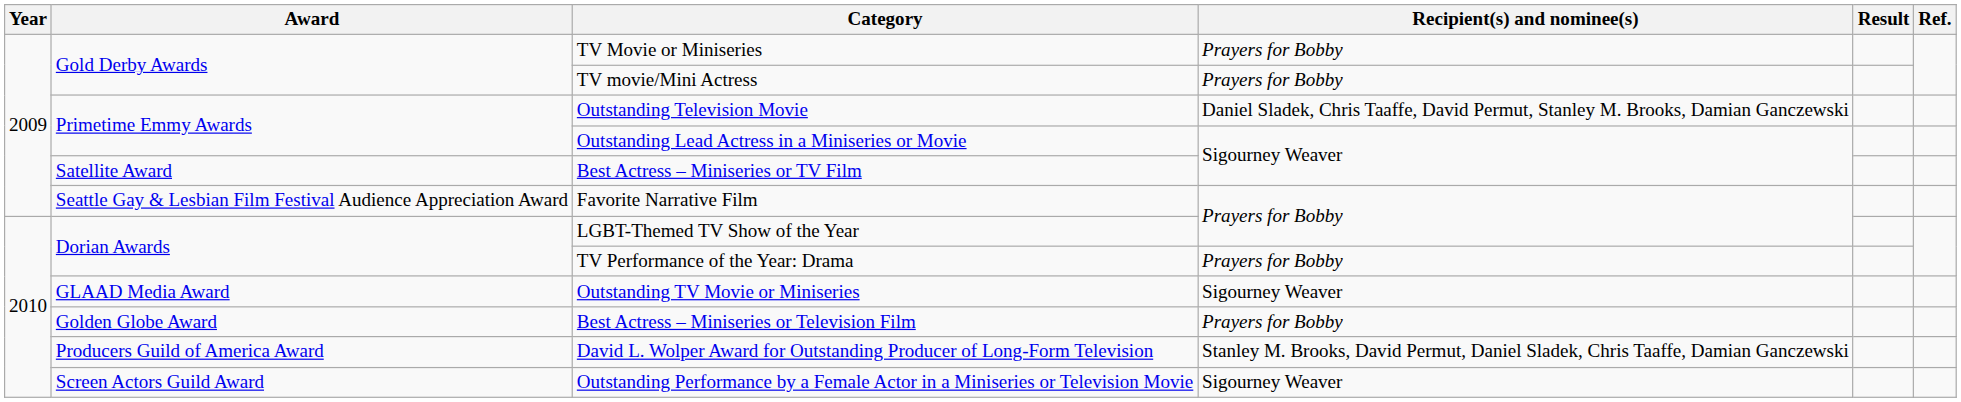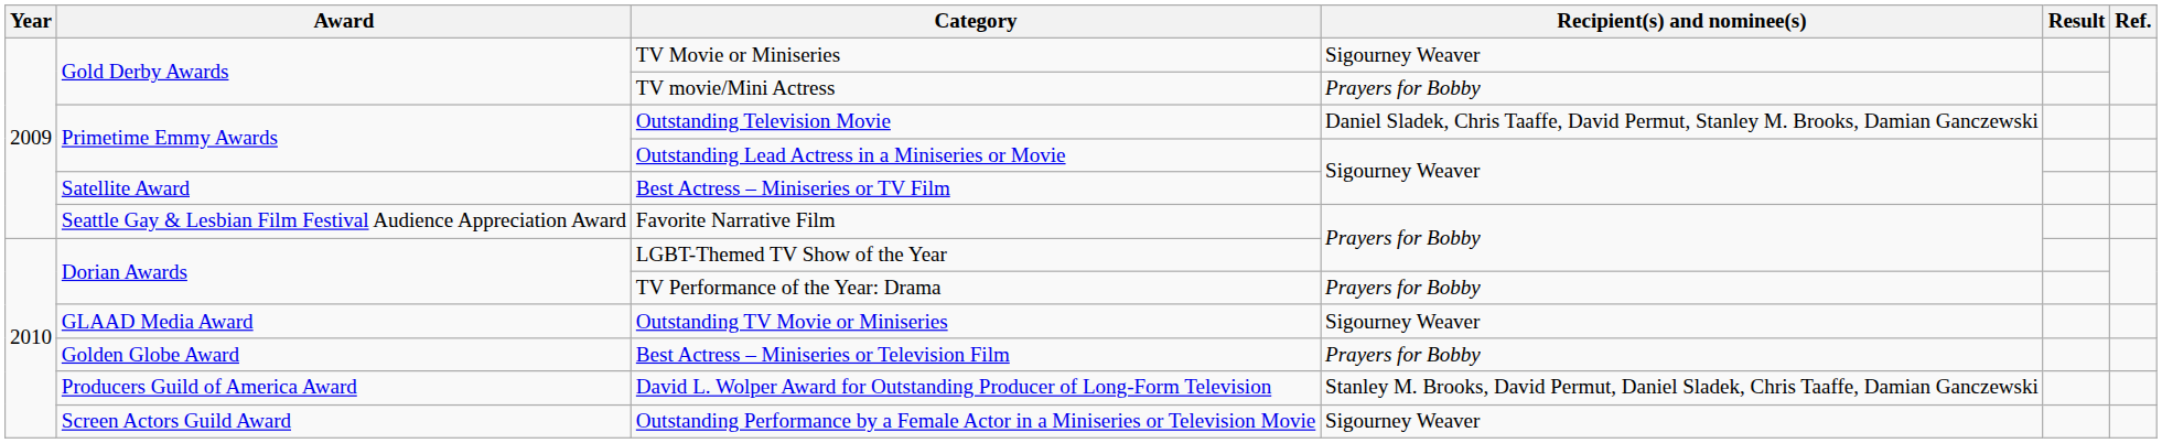TV Movie or Miniseries | Recipient(s) and nominee(s): Prayers for Bobby -> Sigourney Weaver
